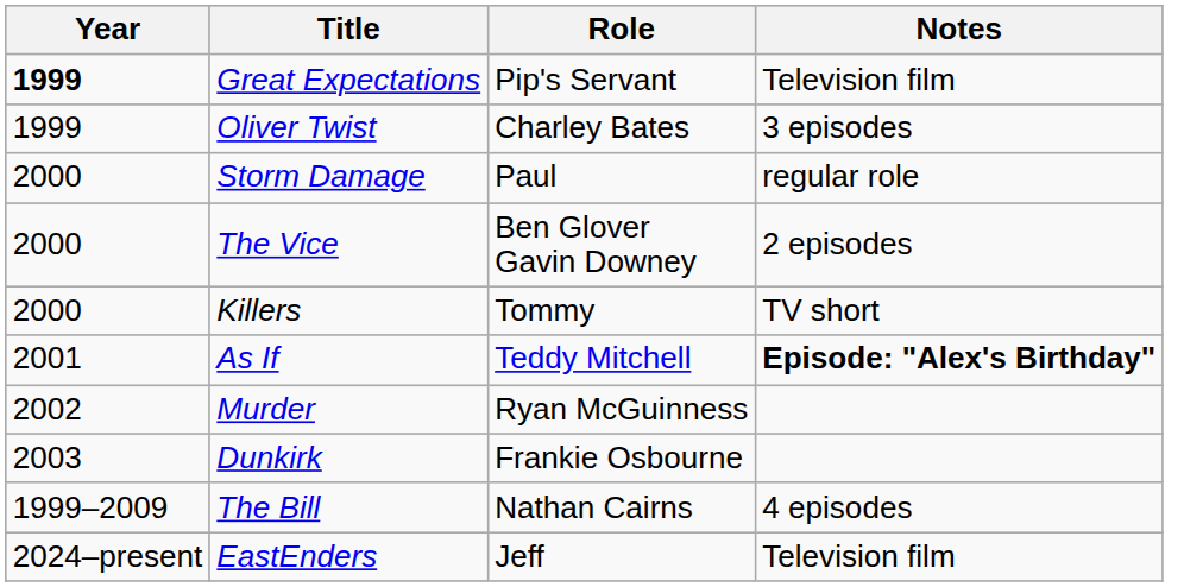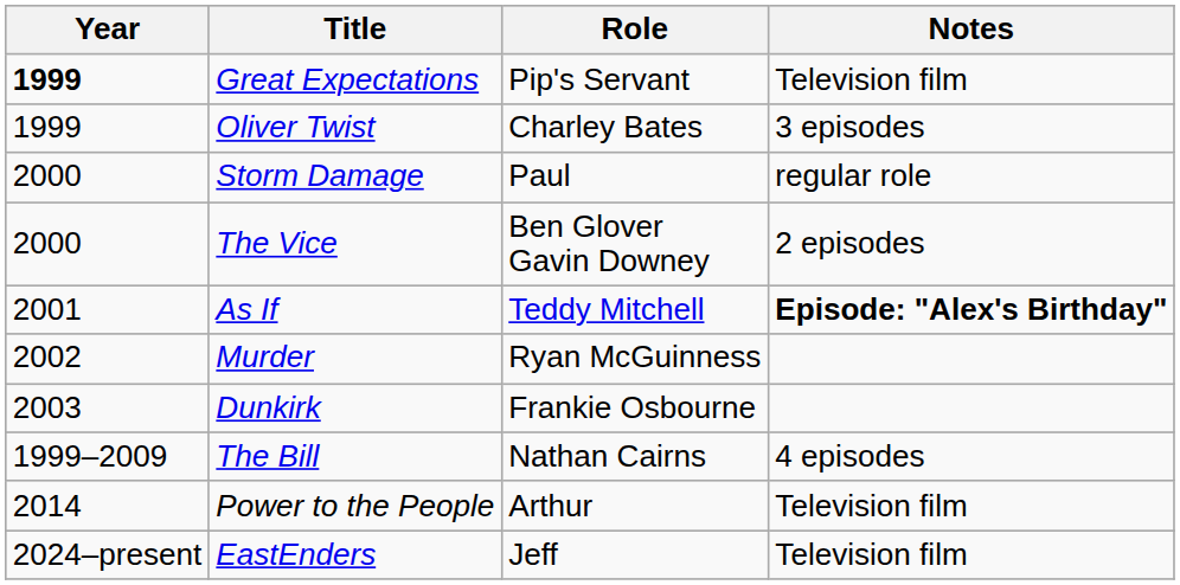- row: 2000 | Killers | Tommy | TV short
+ row: 2014 | Power to the People | Arthur | Television film
